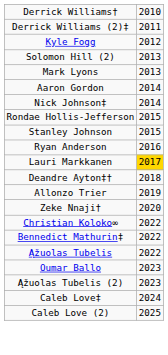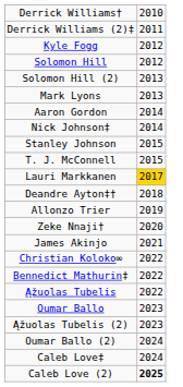+ row: Solomon Hill | 2012
- row: Rondae Hollis-Jefferson | 2015
+ row: T. J. McConnell | 2015
- row: Ryan Anderson | 2016
+ row: James Akinjo | 2021
+ row: Oumar Ballo (2) | 2024
Caleb Love (2) | column 2: normal -> bold
